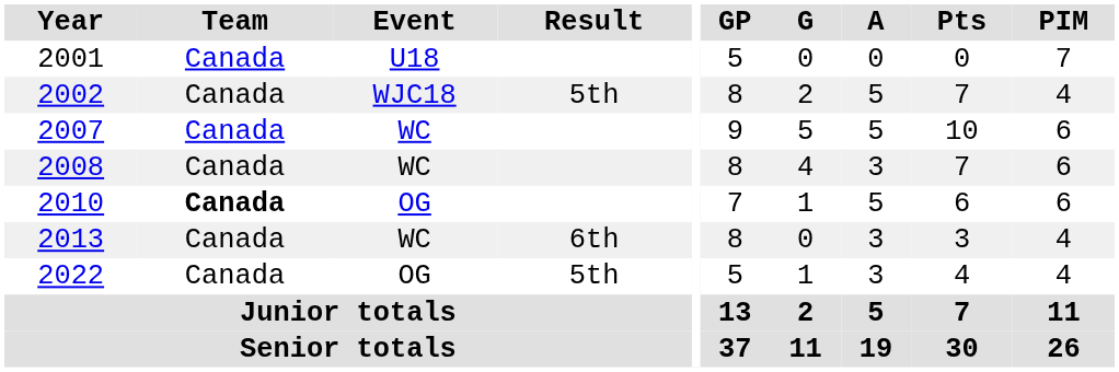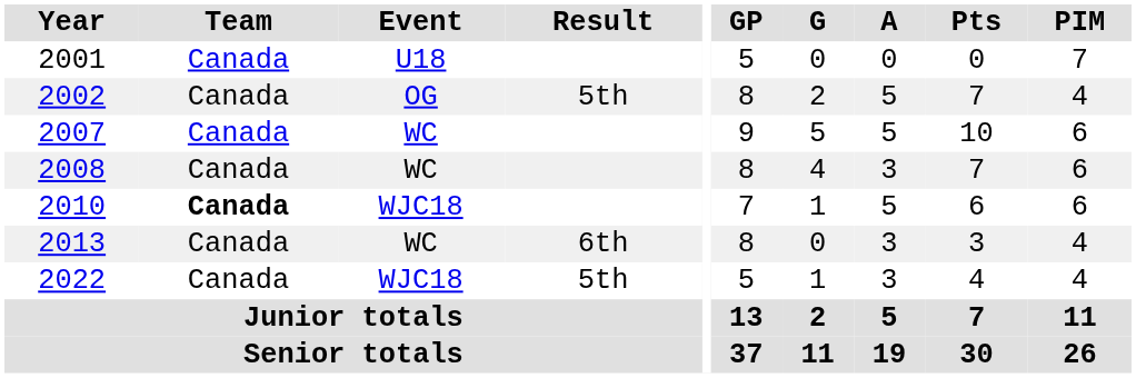2002 | Event: WJC18 -> OG
2010 | Event: OG -> WJC18
2022 | Event: OG -> WJC18
